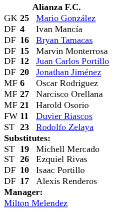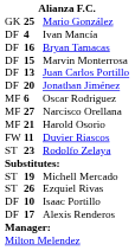Juan Carlos Portillo | column 2: 12 -> 13
